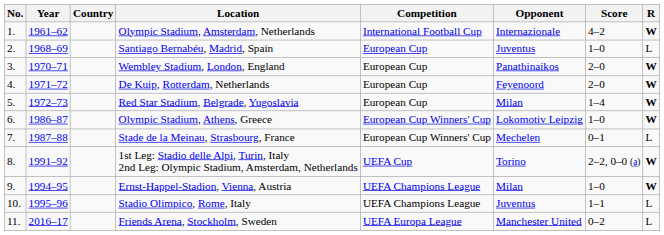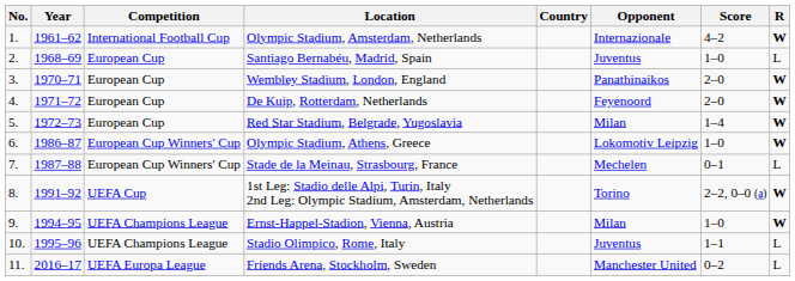columns swapped: Competition <-> Country
